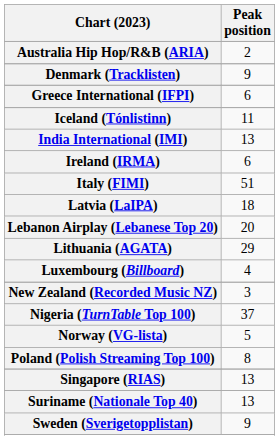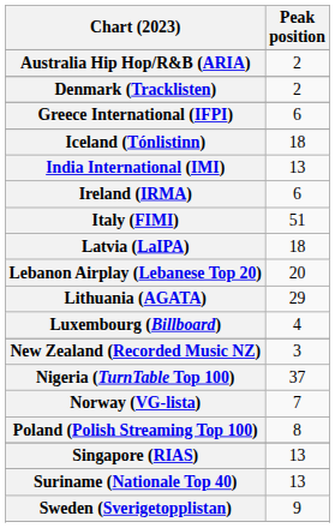Denmark (Tracklisten) | Peak position: 9 -> 2
Iceland (Tónlistinn) | Peak position: 11 -> 18
Norway (VG-lista) | Peak position: 5 -> 7
